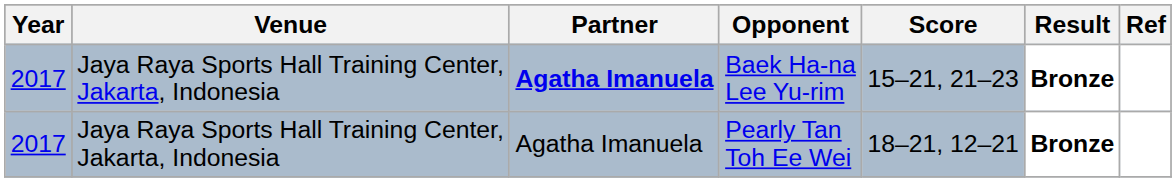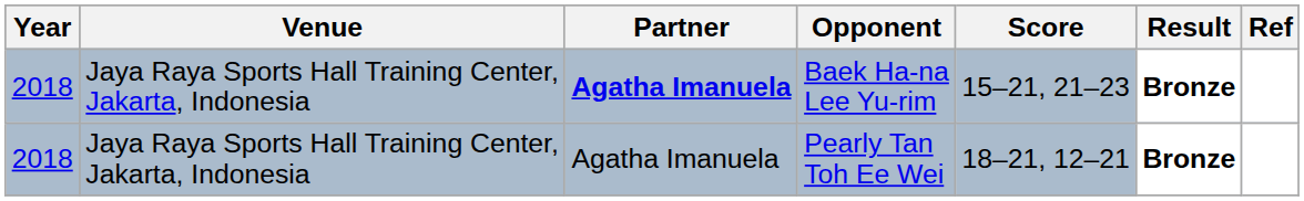Baek Ha-na Lee Yu-rim | Year: 2017 -> 2018
Pearly Tan Toh Ee Wei | Year: 2017 -> 2018
